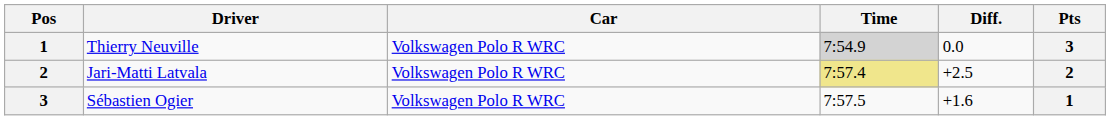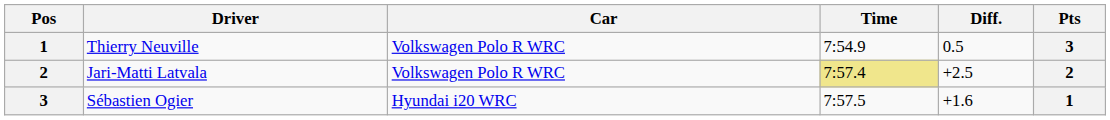Thierry Neuville | Time: lightgrey background -> no background
Thierry Neuville | Diff.: 0.0 -> 0.5
Sébastien Ogier | Car: Volkswagen Polo R WRC -> Hyundai i20 WRC
